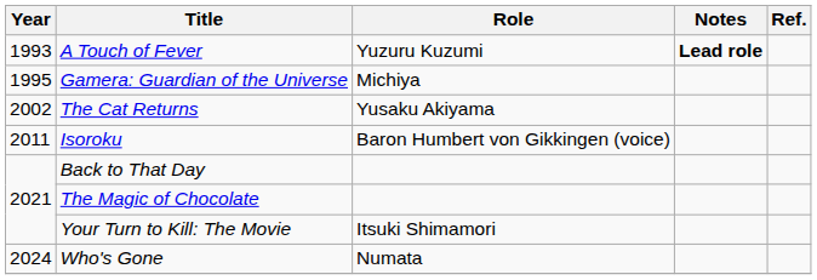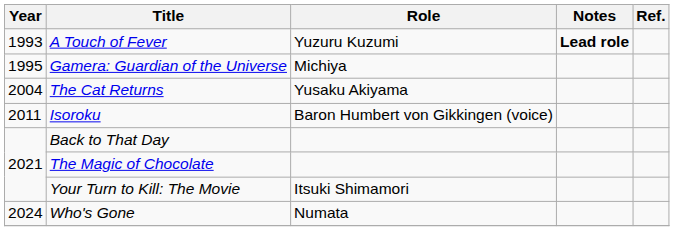The Cat Returns | Year: 2002 -> 2004
